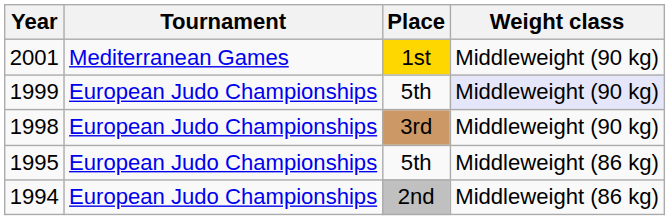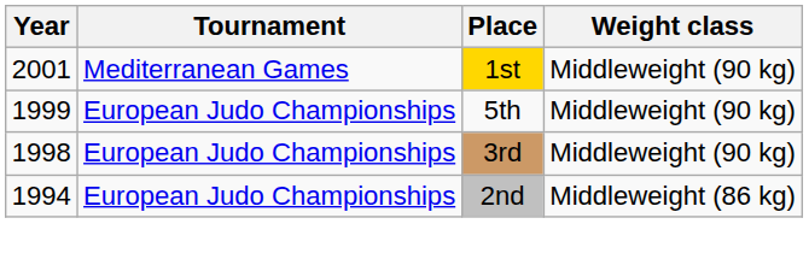1999 | Weight class: lavender background -> no background
- row: 1995 | European Judo Championships | 5th | Middleweight (86 kg)
